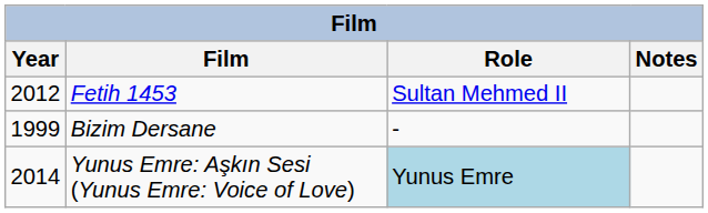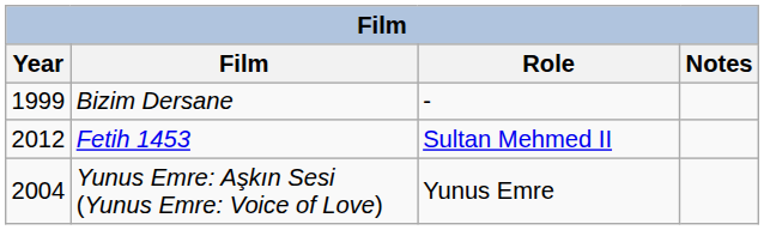rows swapped: Bizim Dersane <-> Fetih 1453
Yunus Emre: Aşkın Sesi (Yunus Emre: Voice of Love) | Year: 2014 -> 2004
Yunus Emre: Aşkın Sesi (Yunus Emre: Voice of Love) | Role: lightblue background -> no background
